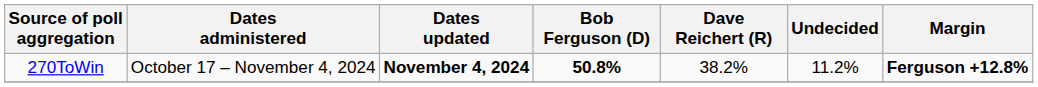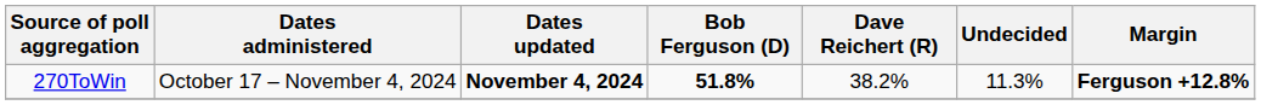270ToWin | Bob Ferguson (D): 50.8% -> 51.8%
270ToWin | Undecided: 11.2% -> 11.3%
